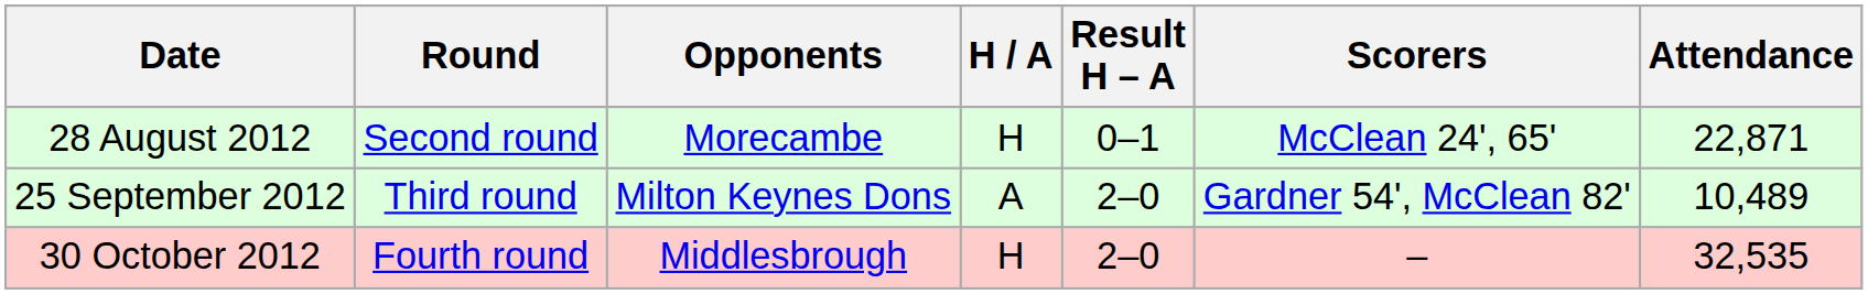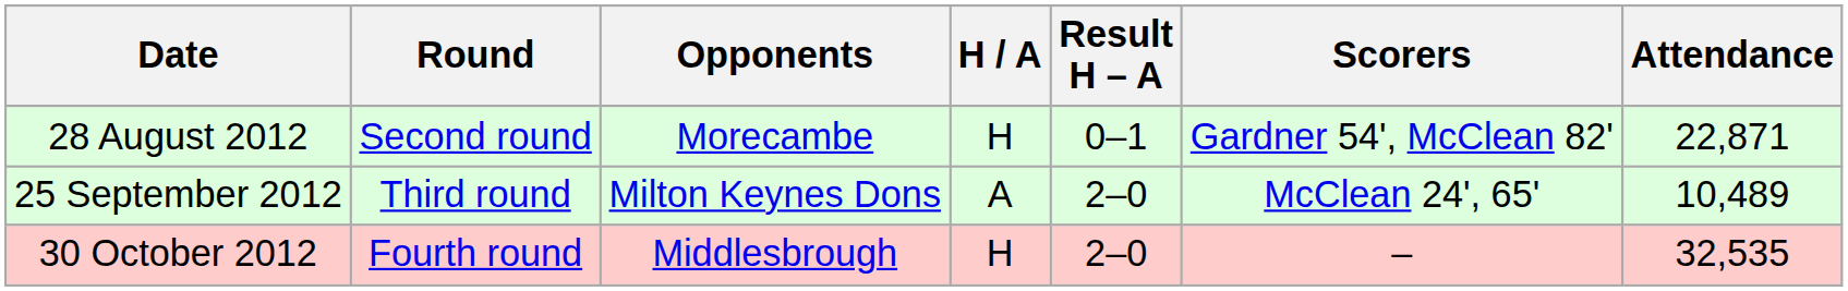28 August 2012 | Scorers: McClean 24', 65' -> Gardner 54', McClean 82'
25 September 2012 | Scorers: Gardner 54', McClean 82' -> McClean 24', 65'
